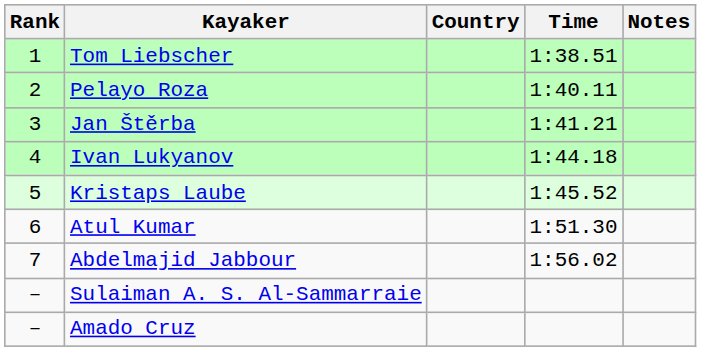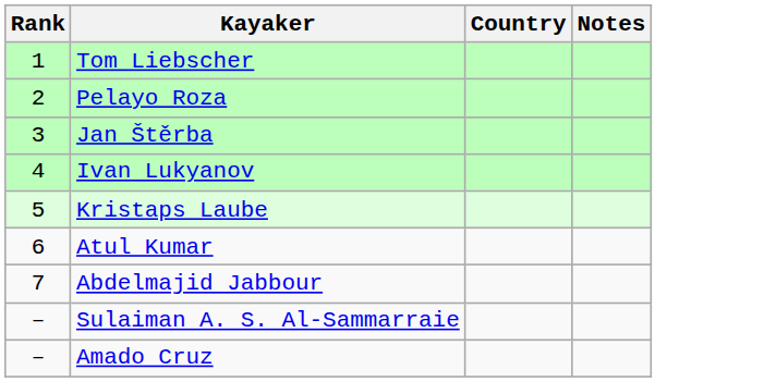- column: Time | 1:38.51 | 1:40.11 | 1:41.21 | 1:44.18 | 1:45.52 | 1:51.30 | 1:56.02
